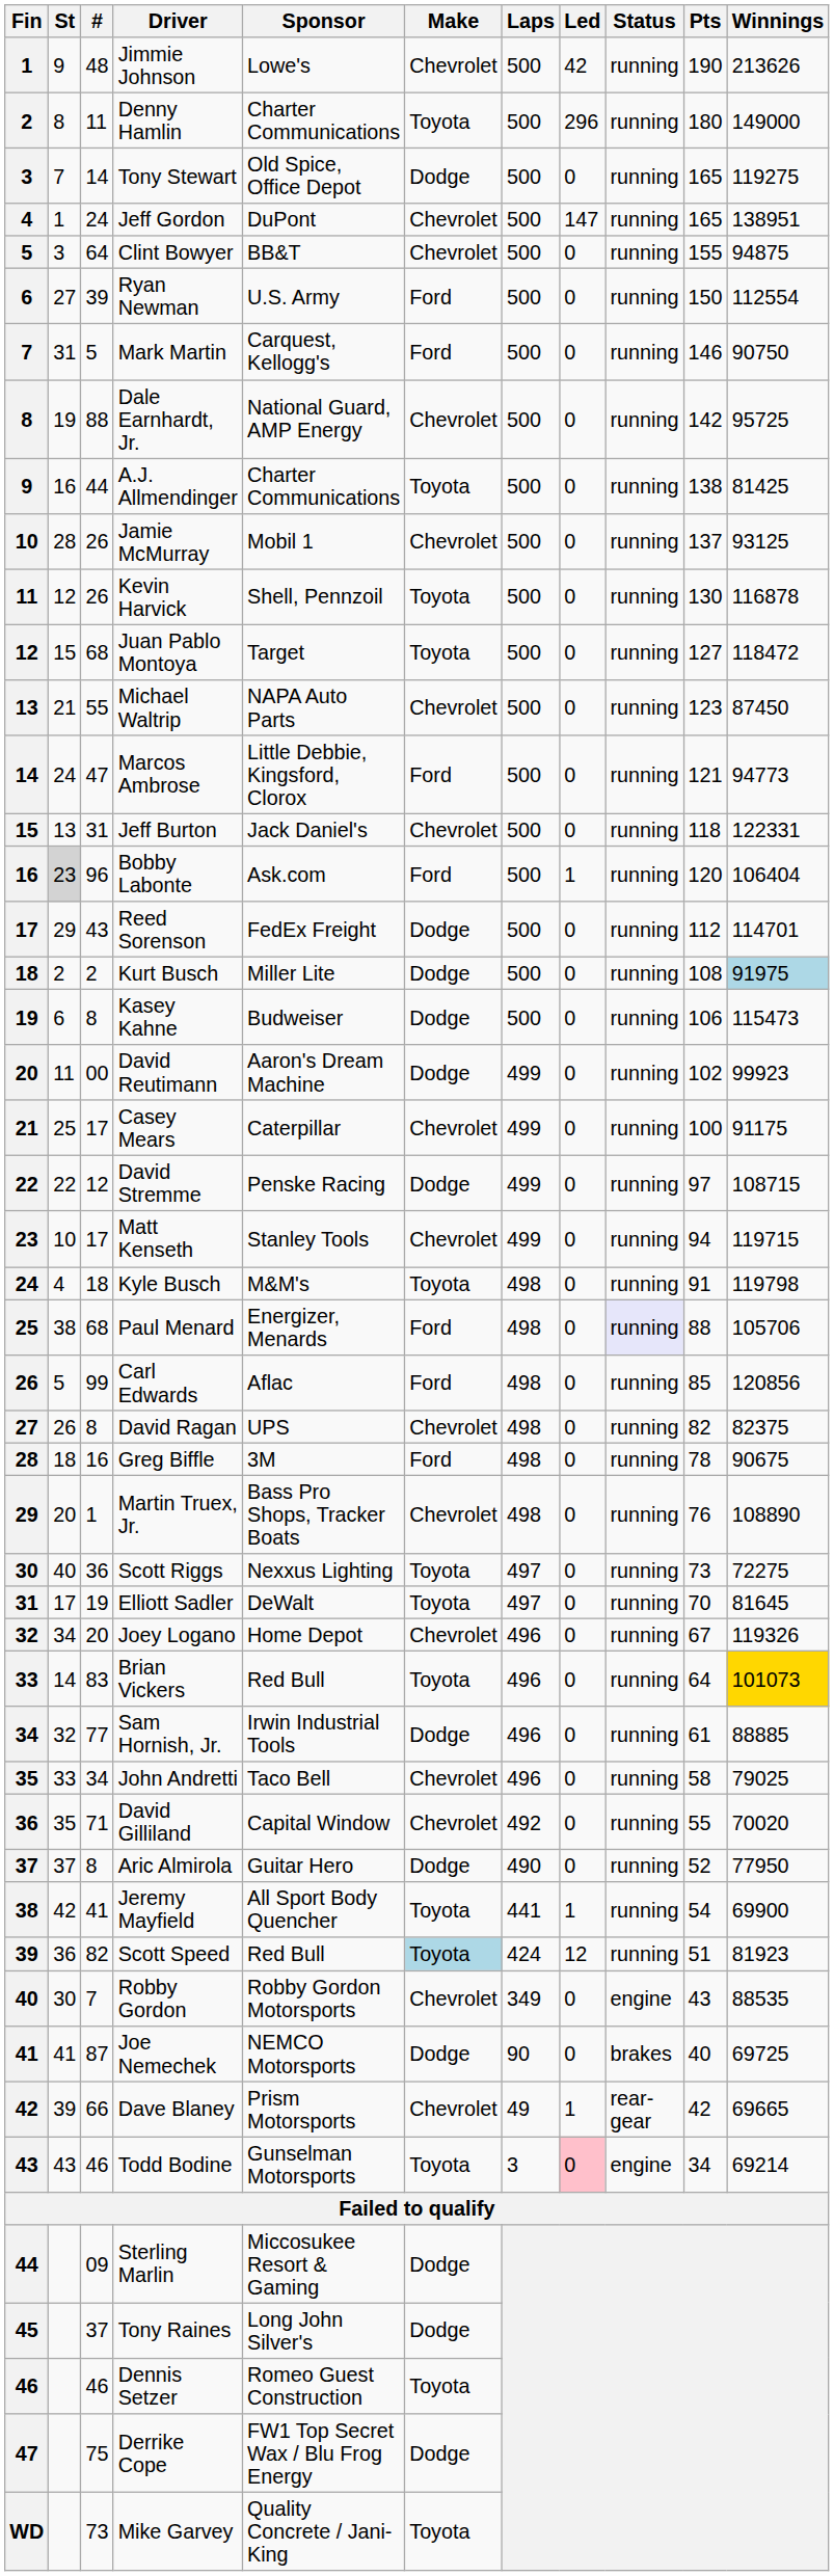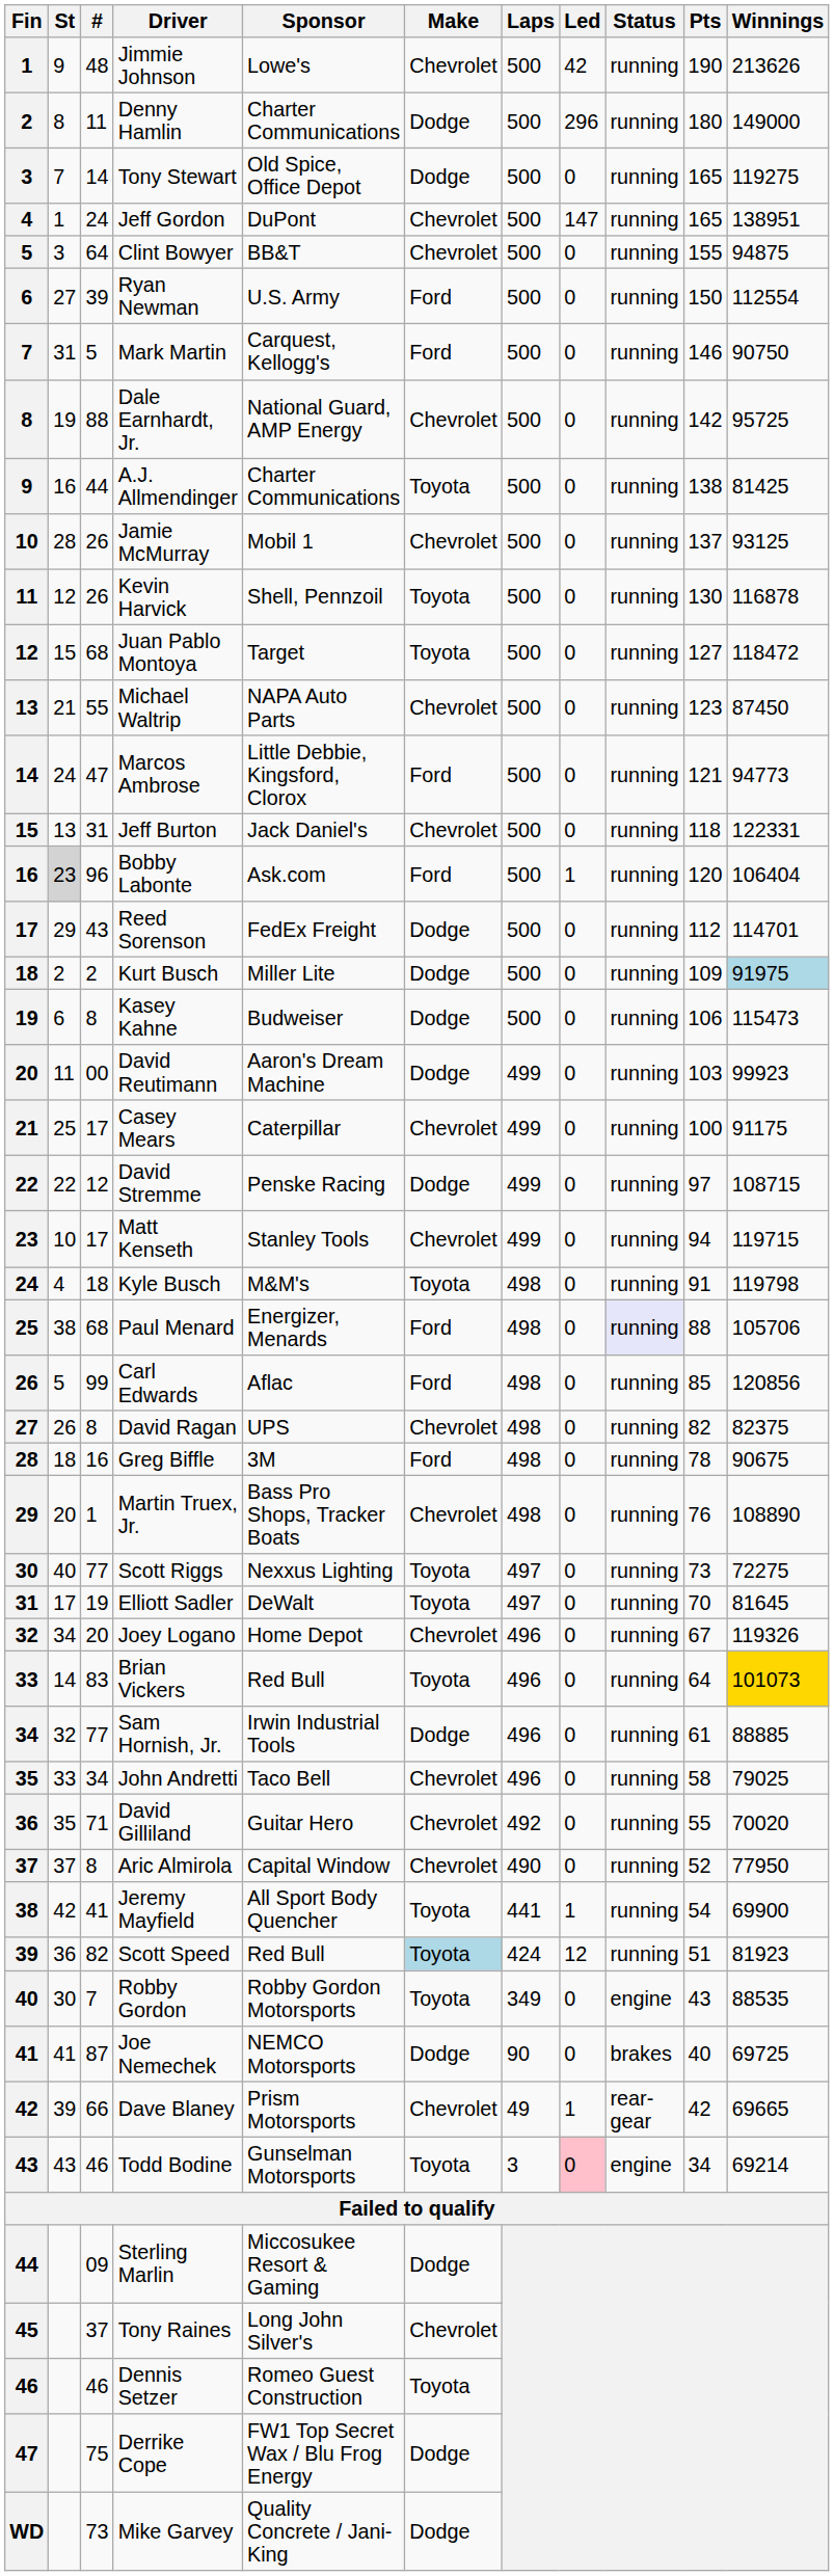Denny Hamlin | Make: Toyota -> Dodge
Kurt Busch | Pts: 108 -> 109
David Reutimann | Pts: 102 -> 103
Scott Riggs | #: 36 -> 77
David Gilliland | Sponsor: Capital Window -> Guitar Hero
Aric Almirola | Sponsor: Guitar Hero -> Capital Window
Aric Almirola | Make: Dodge -> Chevrolet
Robby Gordon | Make: Chevrolet -> Toyota
Tony Raines | Make: Dodge -> Chevrolet
Mike Garvey | Make: Toyota -> Dodge
